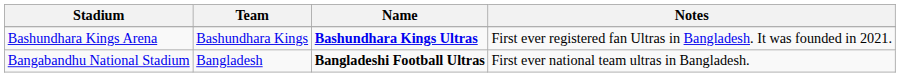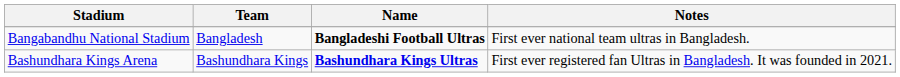rows swapped: Bashundhara Kings Arena <-> Bangabandhu National Stadium
